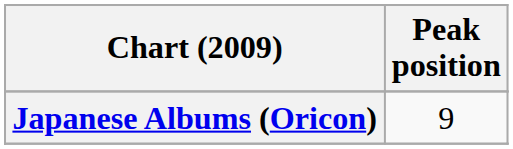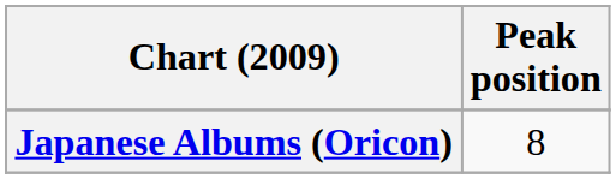Japanese Albums (Oricon) | Peak position: 9 -> 8
